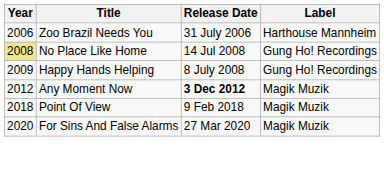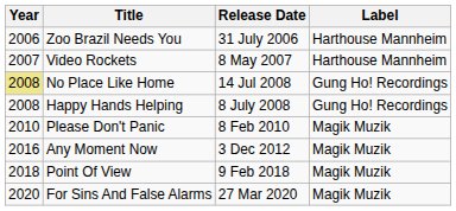+ row: 2007 | Video Rockets | 8 May 2007 | Harthouse Mannheim
Happy Hands Helping | Year: 2009 -> 2008
+ row: 2010 | Please Don't Panic | 8 Feb 2010 | Magik Muzik
Any Moment Now | Year: 2012 -> 2016
Any Moment Now | Release Date: bold -> normal
